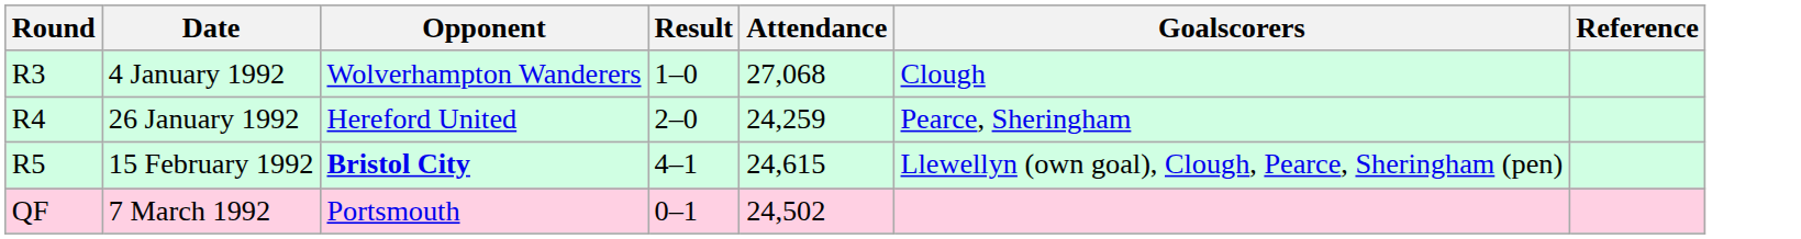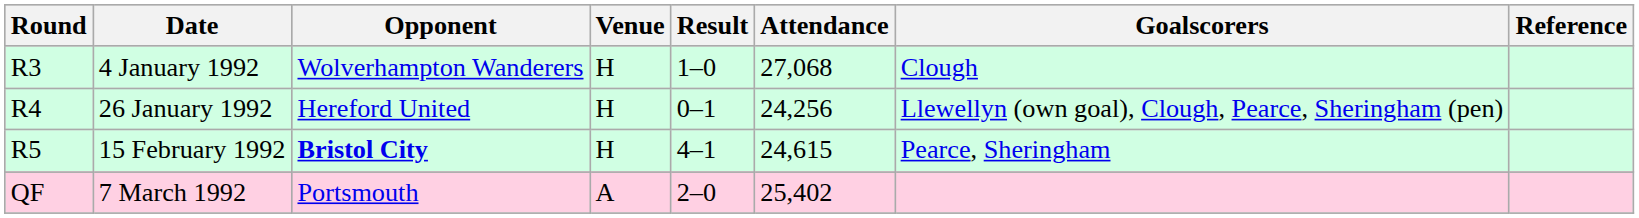+ column: Venue | H | H | H | A
26 January 1992 | Result: 2–0 -> 0–1
26 January 1992 | Attendance: 24,259 -> 24,256
26 January 1992 | Goalscorers: Pearce, Sheringham -> Llewellyn (own goal), Clough, Pearce, Sheringham (pen)
15 February 1992 | Goalscorers: Llewellyn (own goal), Clough, Pearce, Sheringham (pen) -> Pearce, Sheringham
7 March 1992 | Result: 0–1 -> 2–0
7 March 1992 | Attendance: 24,502 -> 25,402
